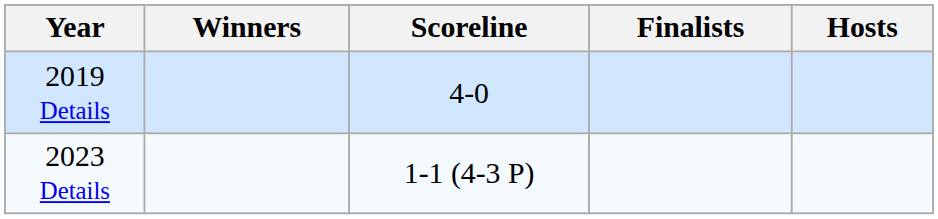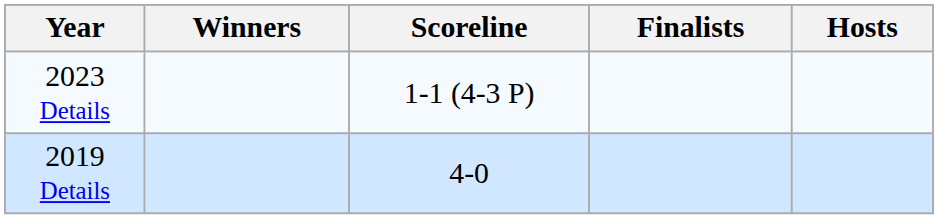rows swapped: 2019 Details <-> 2023 Details
